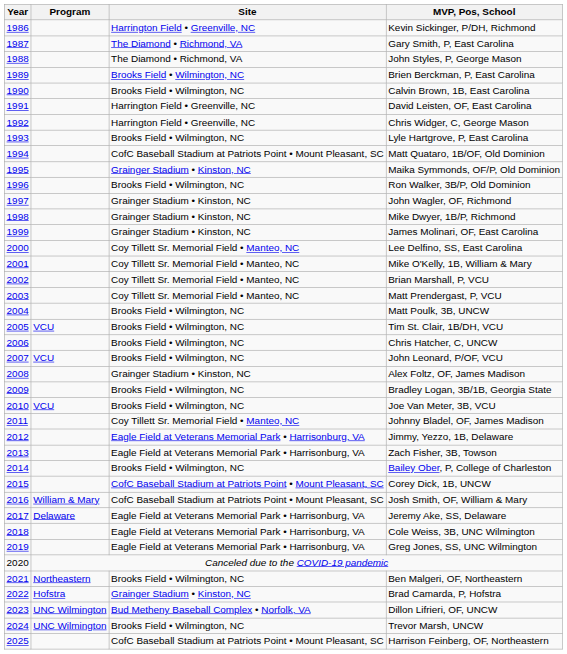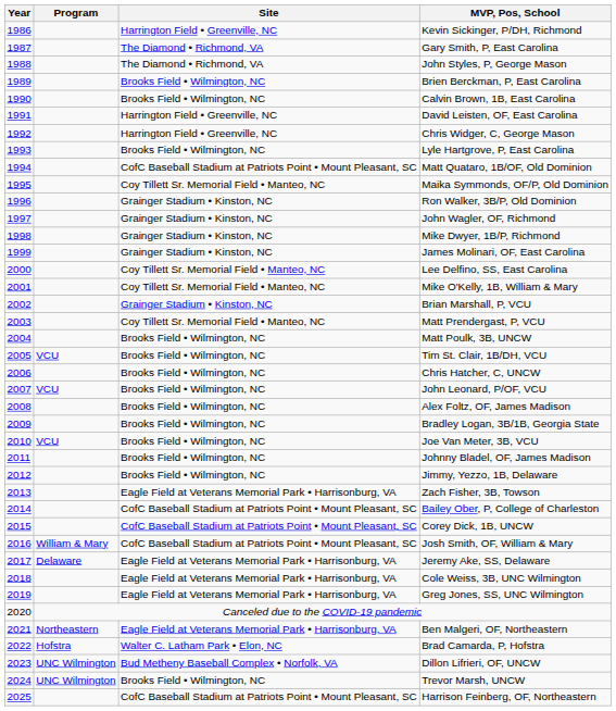Maika Symmonds, OF/P, Old Dominion | Site: Grainger Stadium • Kinston, NC -> Coy Tillett Sr. Memorial Field • Manteo, NC
Ron Walker, 3B/P, Old Dominion | Site: Brooks Field • Wilmington, NC -> Grainger Stadium • Kinston, NC
Brian Marshall, P, VCU | Site: Coy Tillett Sr. Memorial Field • Manteo, NC -> Grainger Stadium • Kinston, NC
Alex Foltz, OF, James Madison | Site: Grainger Stadium • Kinston, NC -> Brooks Field • Wilmington, NC
Johnny Bladel, OF, James Madison | Site: Coy Tillett Sr. Memorial Field • Manteo, NC -> Brooks Field • Wilmington, NC
Jimmy, Yezzo, 1B, Delaware | Site: Eagle Field at Veterans Memorial Park • Harrisonburg, VA -> Brooks Field • Wilmington, NC
Bailey Ober, P, College of Charleston | Site: Brooks Field • Wilmington, NC -> CofC Baseball Stadium at Patriots Point • Mount Pleasant, SC
Ben Malgeri, OF, Northeastern | Site: Brooks Field • Wilmington, NC -> Eagle Field at Veterans Memorial Park • Harrisonburg, VA
Brad Camarda, P, Hofstra | Site: Grainger Stadium • Kinston, NC -> Walter C. Latham Park • Elon, NC
